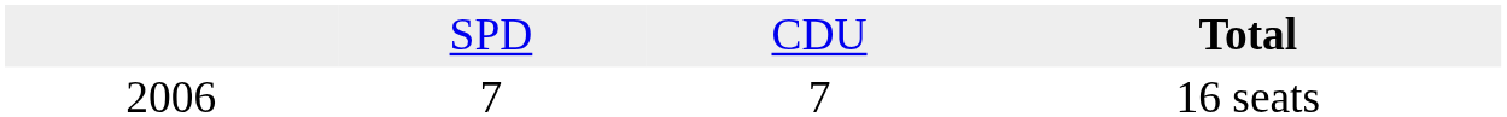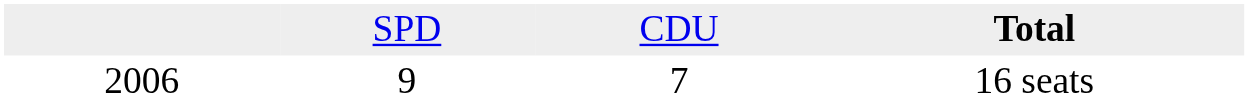16 seats | column 2: 7 -> 9
